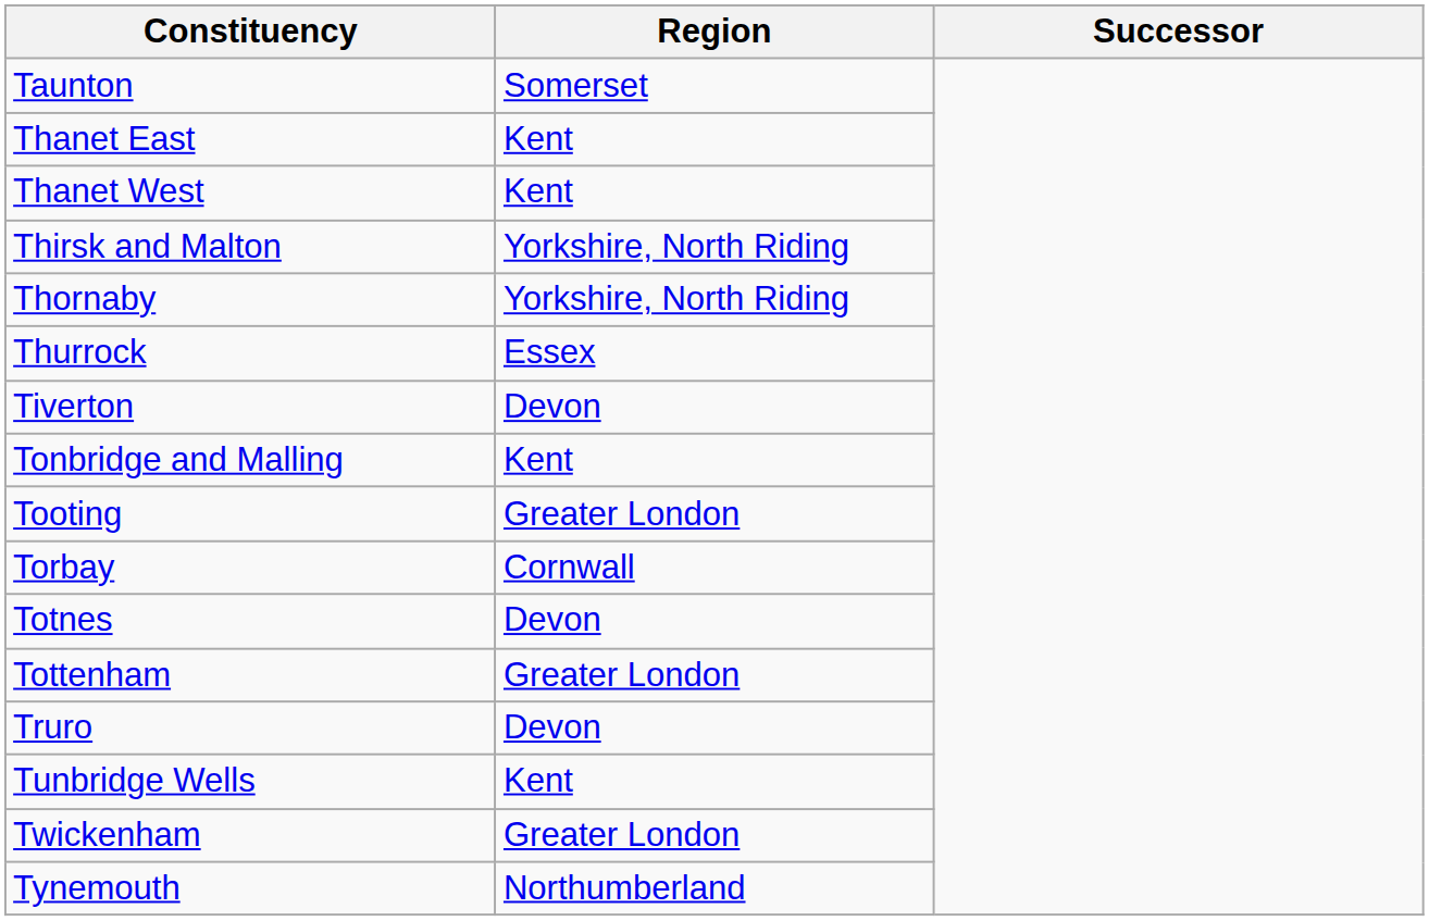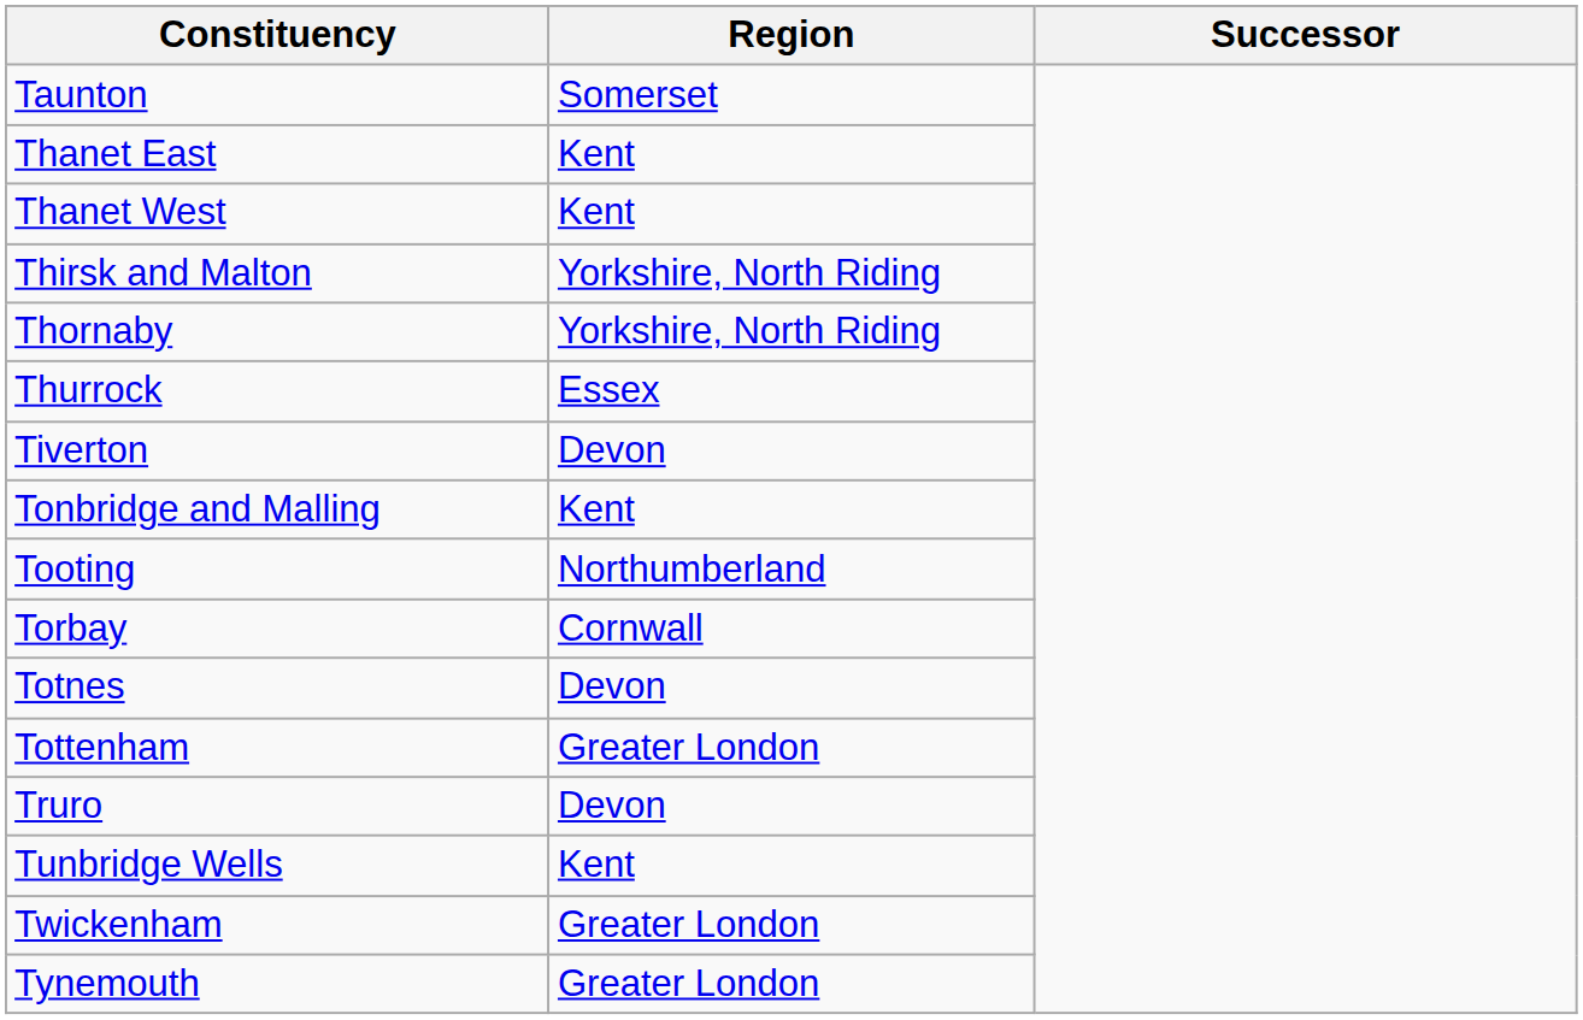Tooting | Region: Greater London -> Northumberland
Tynemouth | Region: Northumberland -> Greater London
